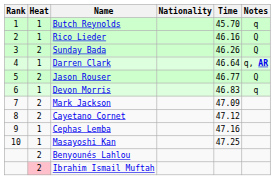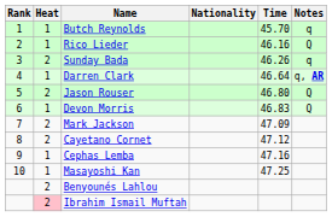Sunday Bada | Notes: Q -> q
Jason Rouser | Time: 46.77 -> 46.80
Devon Morris | Notes: q -> Q
